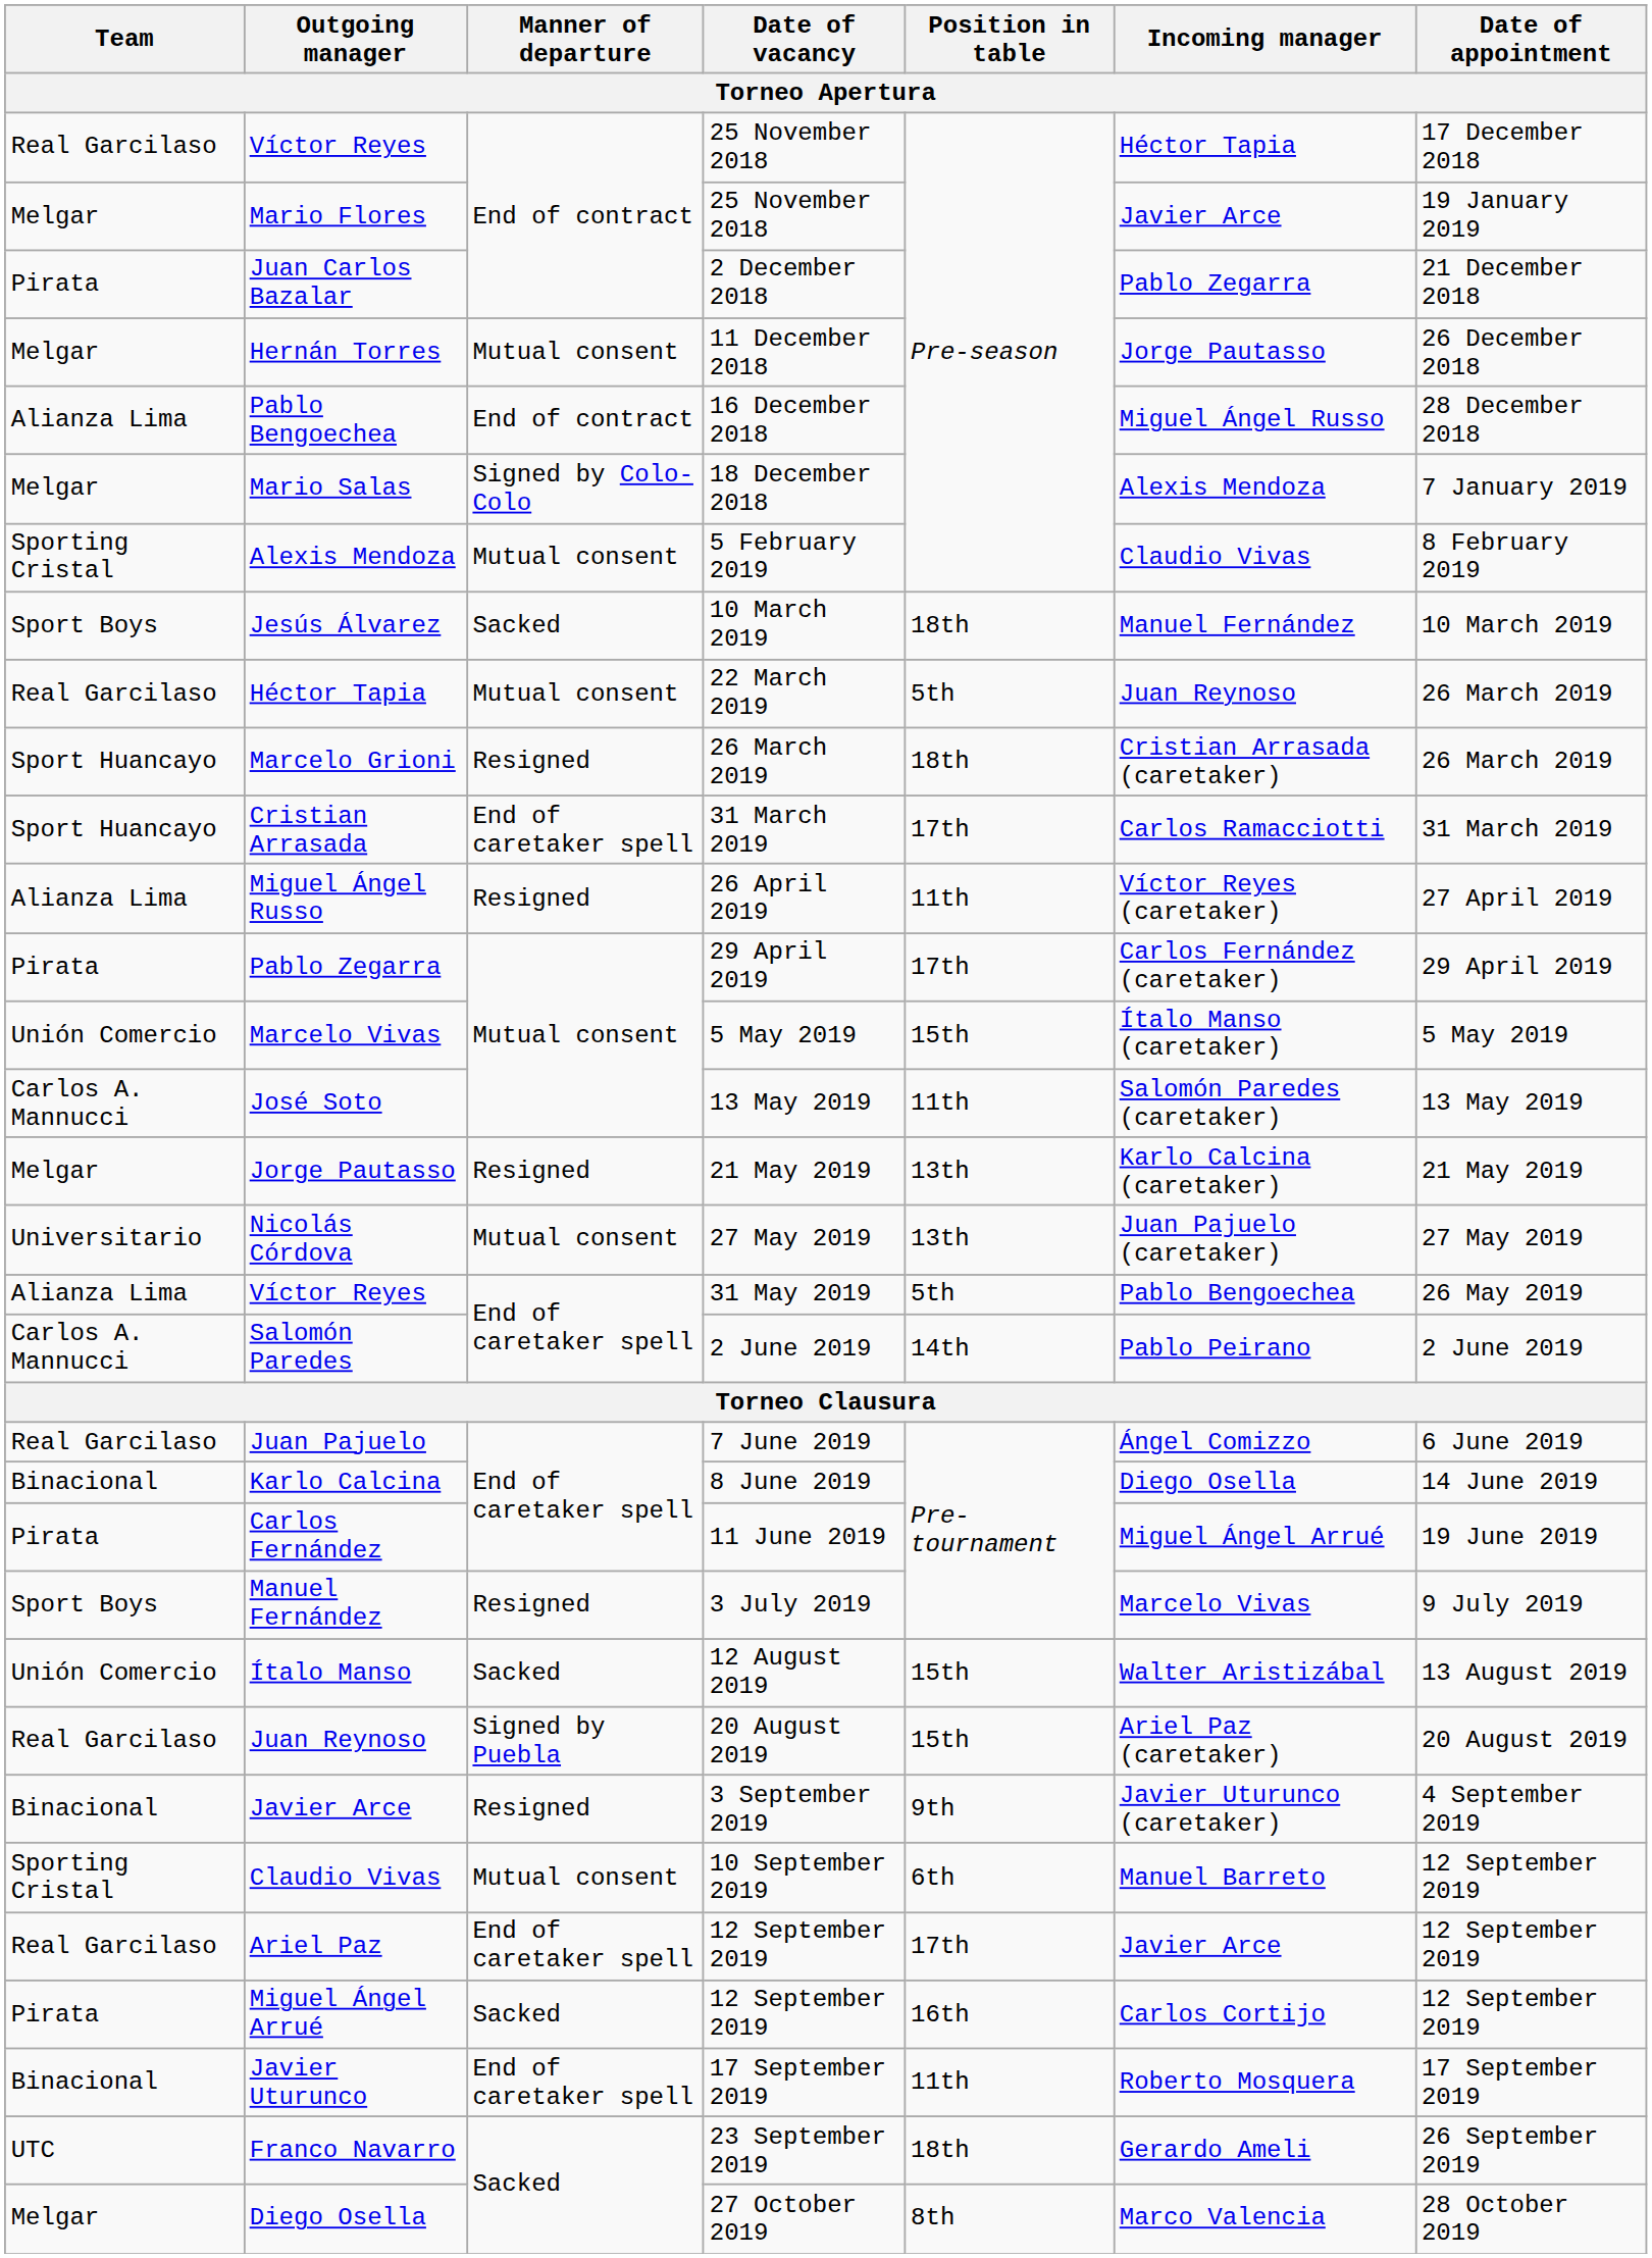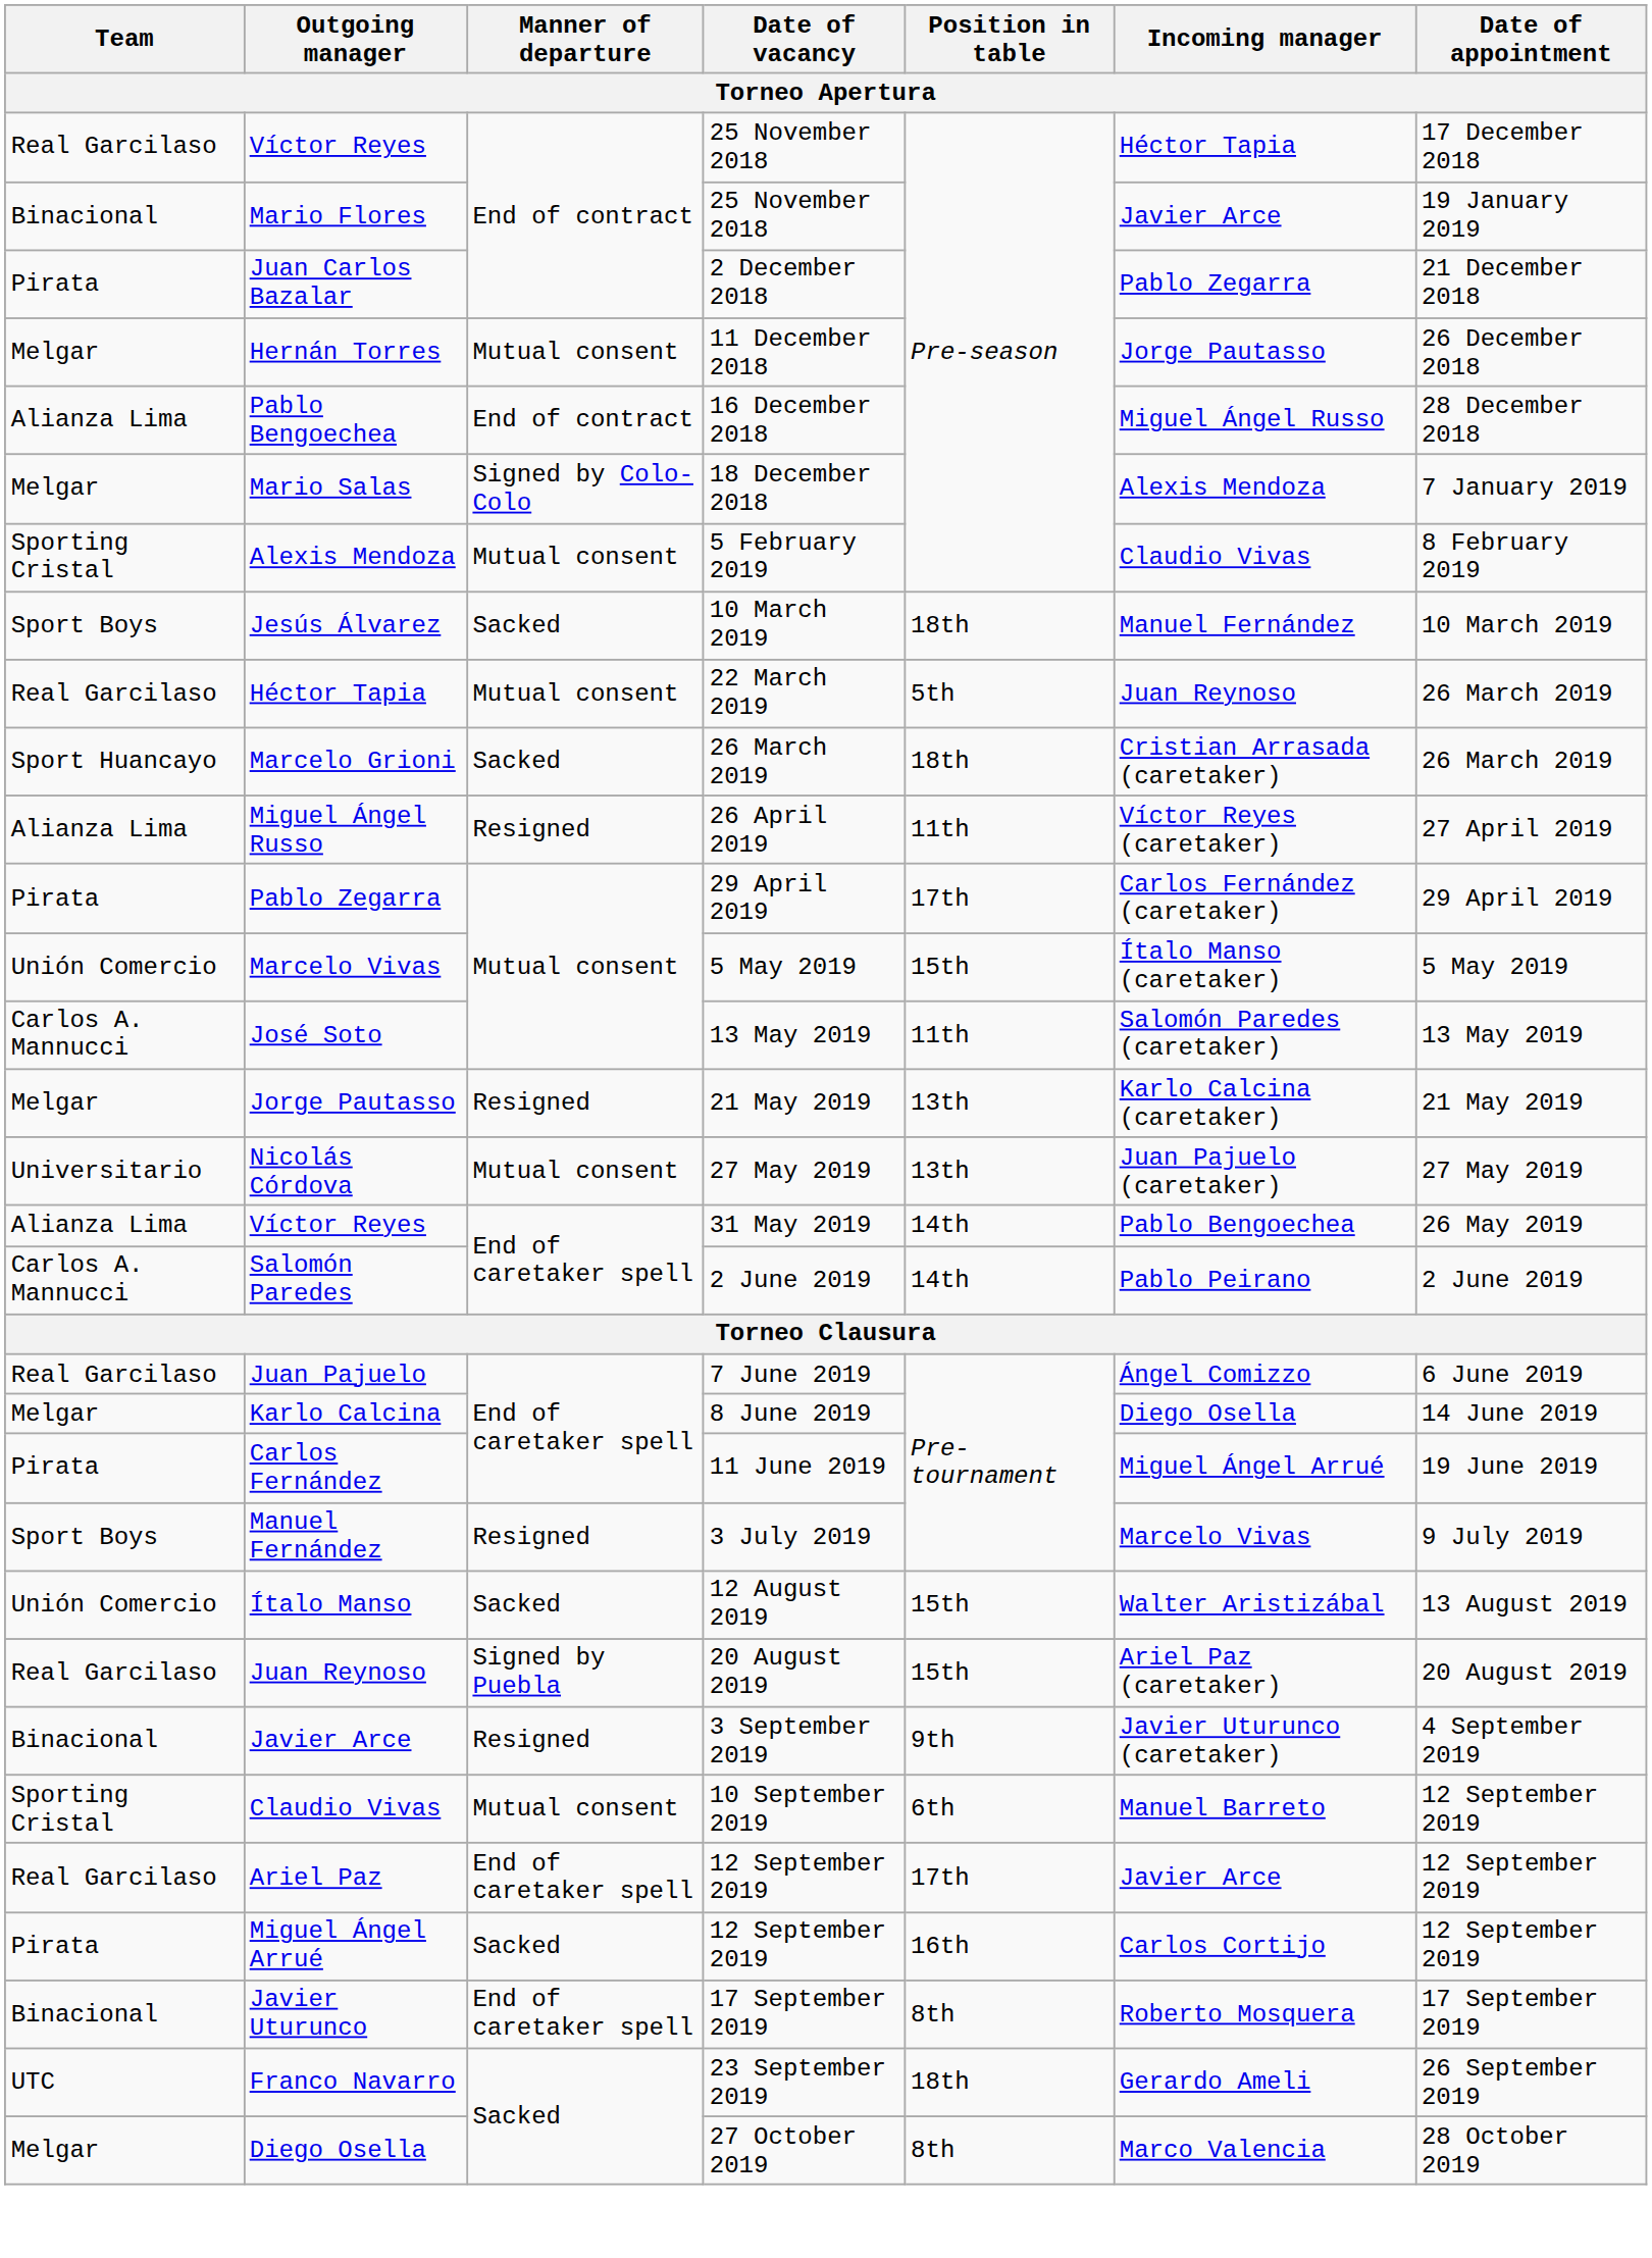Mario Flores | Team: Melgar -> Binacional
Marcelo Grioni | Manner of departure: Resigned -> Sacked
- row: Sport Huancayo | Cristian Arrasada | End of caretaker spell | 31 March 2019 | 17th | Carlos Ramacciotti | 31 March 2019
Víctor Reyes / 31 May 2019 | Position in table: 5th -> 14th
Karlo Calcina | Team: Binacional -> Melgar
Javier Uturunco | Position in table: 11th -> 8th
